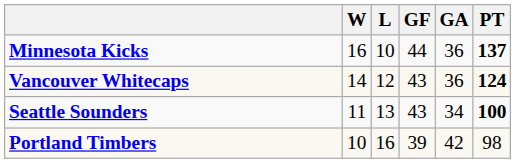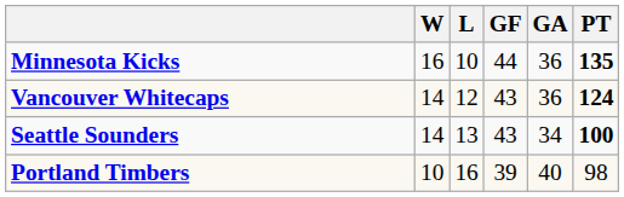Minnesota Kicks | PT: 137 -> 135
Seattle Sounders | W: 11 -> 14
Portland Timbers | GA: 42 -> 40
